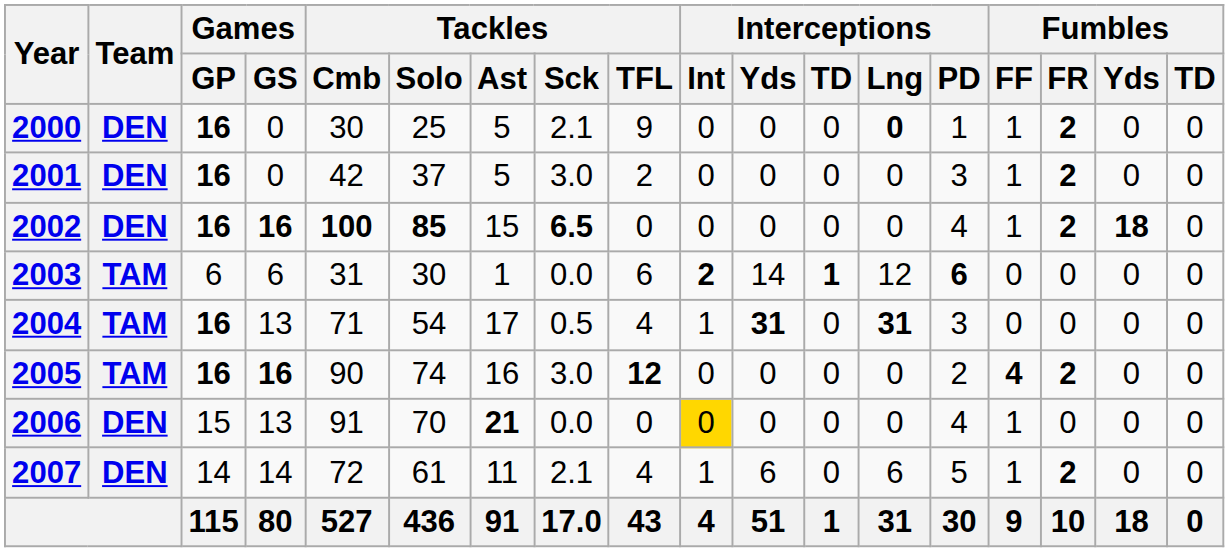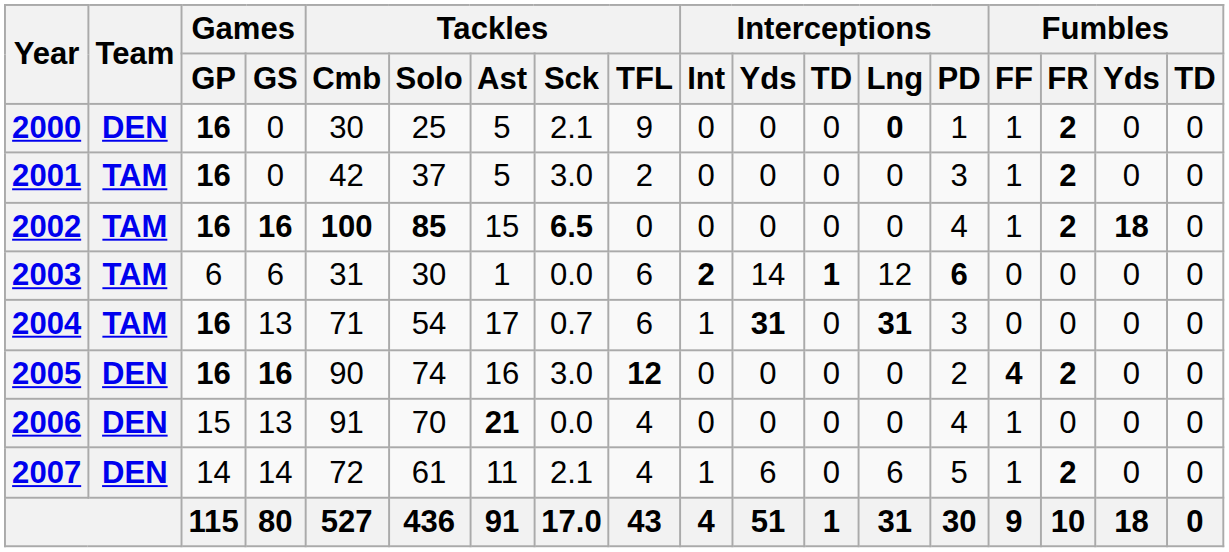2001 | Team: DEN -> TAM
2002 | Team: DEN -> TAM
2004 | Tackles / Sck: 0.5 -> 0.7
2004 | Tackles / TFL: 4 -> 6
2005 | Team: TAM -> DEN
2006 | Tackles / TFL: 0 -> 4
2006 | Interceptions / Int: gold background -> no background
